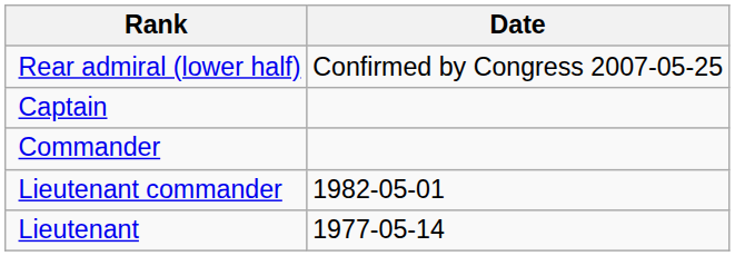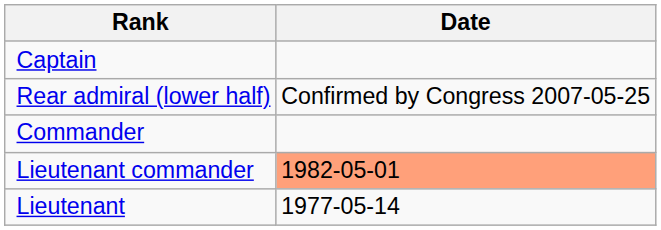rows swapped: Rear admiral (lower half) <-> Captain
Lieutenant commander | Date: no background -> lightsalmon background
